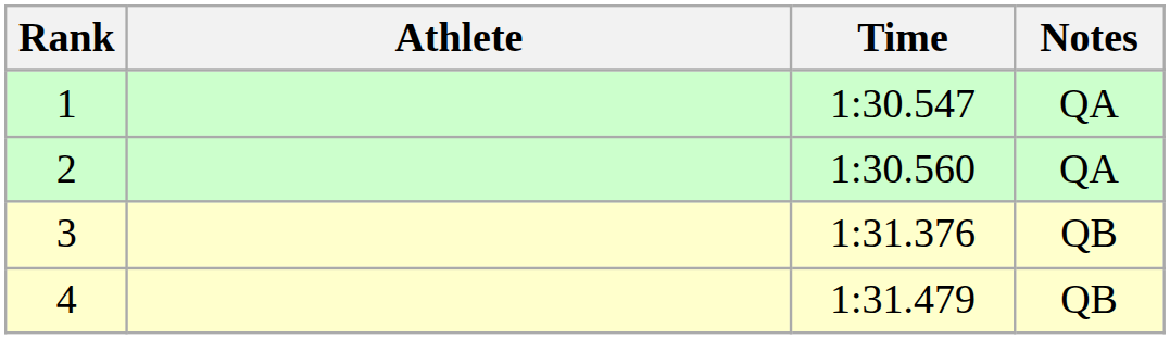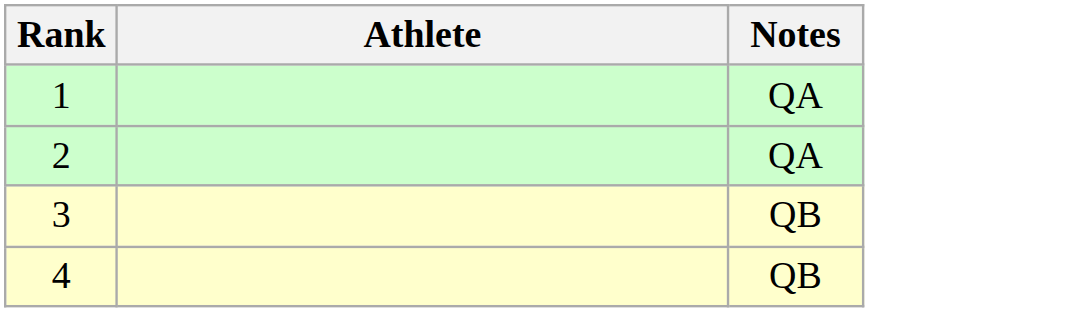- column: Time | 1:30.547 | 1:30.560 | 1:31.376 | 1:31.479
